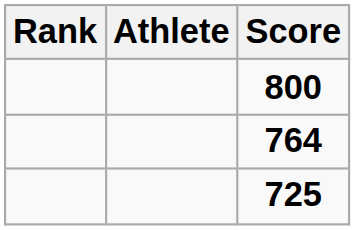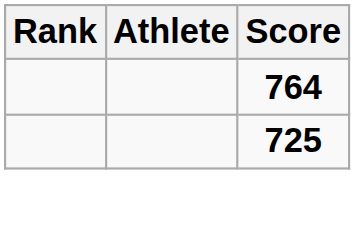- row: 800
